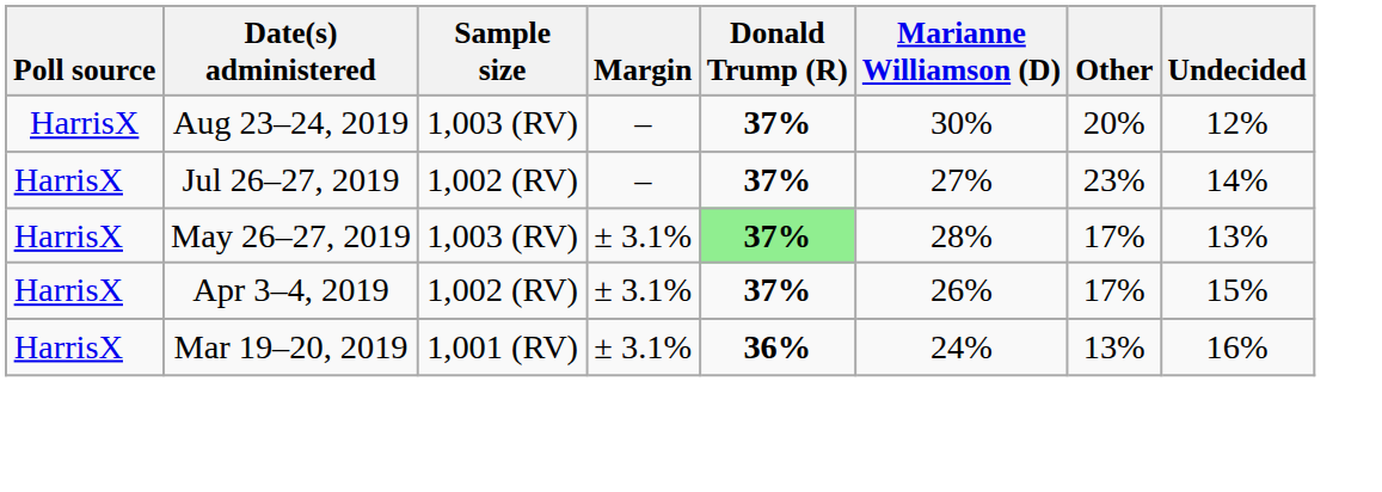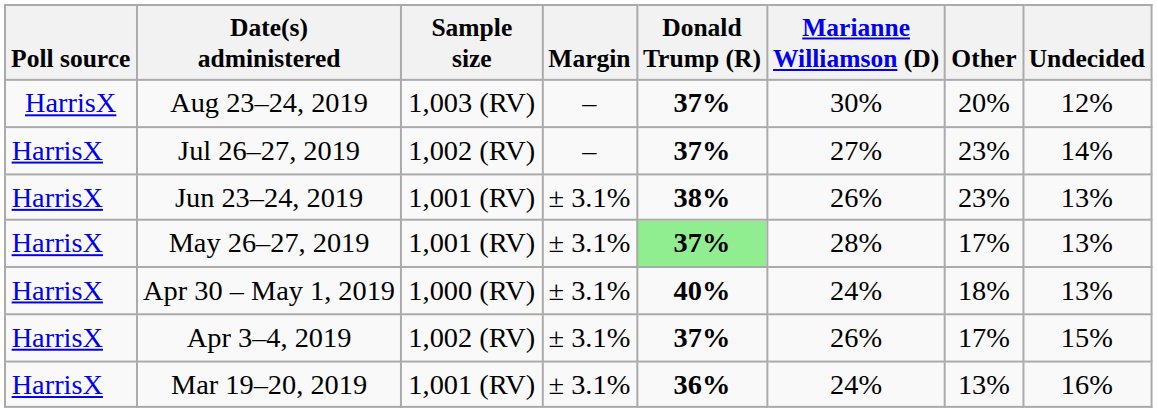+ row: HarrisX | Jun 23–24, 2019 | 1,001 (RV) | ± 3.1% | 38% | 26% | 23% | 13%
May 26–27, 2019 | Sample size: 1,003 (RV) -> 1,001 (RV)
+ row: HarrisX | Apr 30 – May 1, 2019 | 1,000 (RV) | ± 3.1% | 40% | 24% | 18% | 13%
